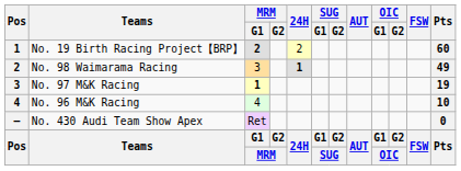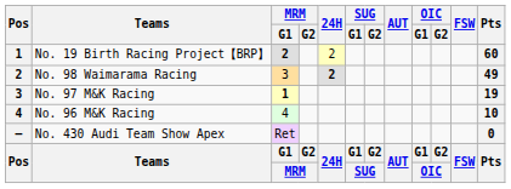No. 98 Waimarama Racing | 24H: 1 -> 2
